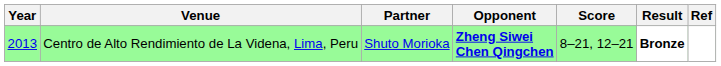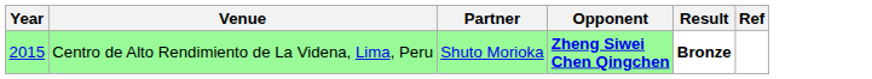- column: Score | 8–21, 12–21
Centro de Alto Rendimiento de La Videna, Lima, Peru | Year: 2013 -> 2015
